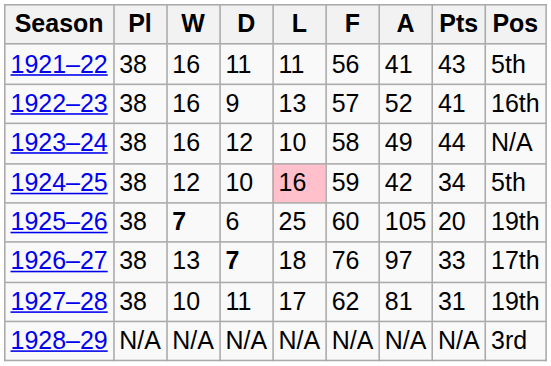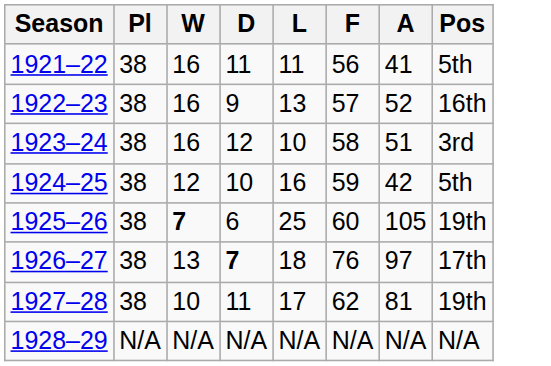- column: Pts | 43 | 41 | 44 | 34 | 20 | 33 | 31 | N/A
1923–24 | A: 49 -> 51
1923–24 | Pos: N/A -> 3rd
1924–25 | L: pink background -> no background
1928–29 | Pos: 3rd -> N/A
